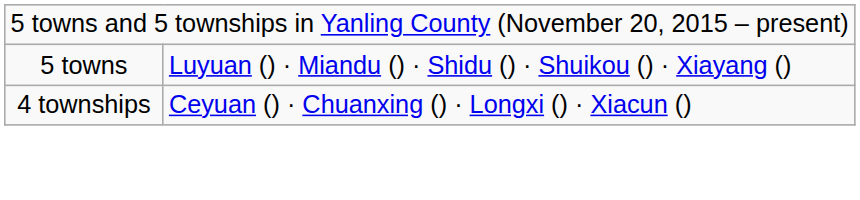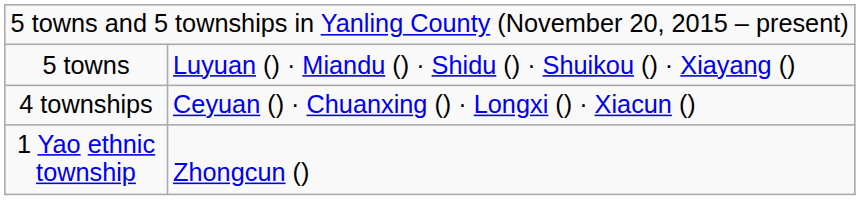+ row: 1 Yao ethnic township | Zhongcun ()
